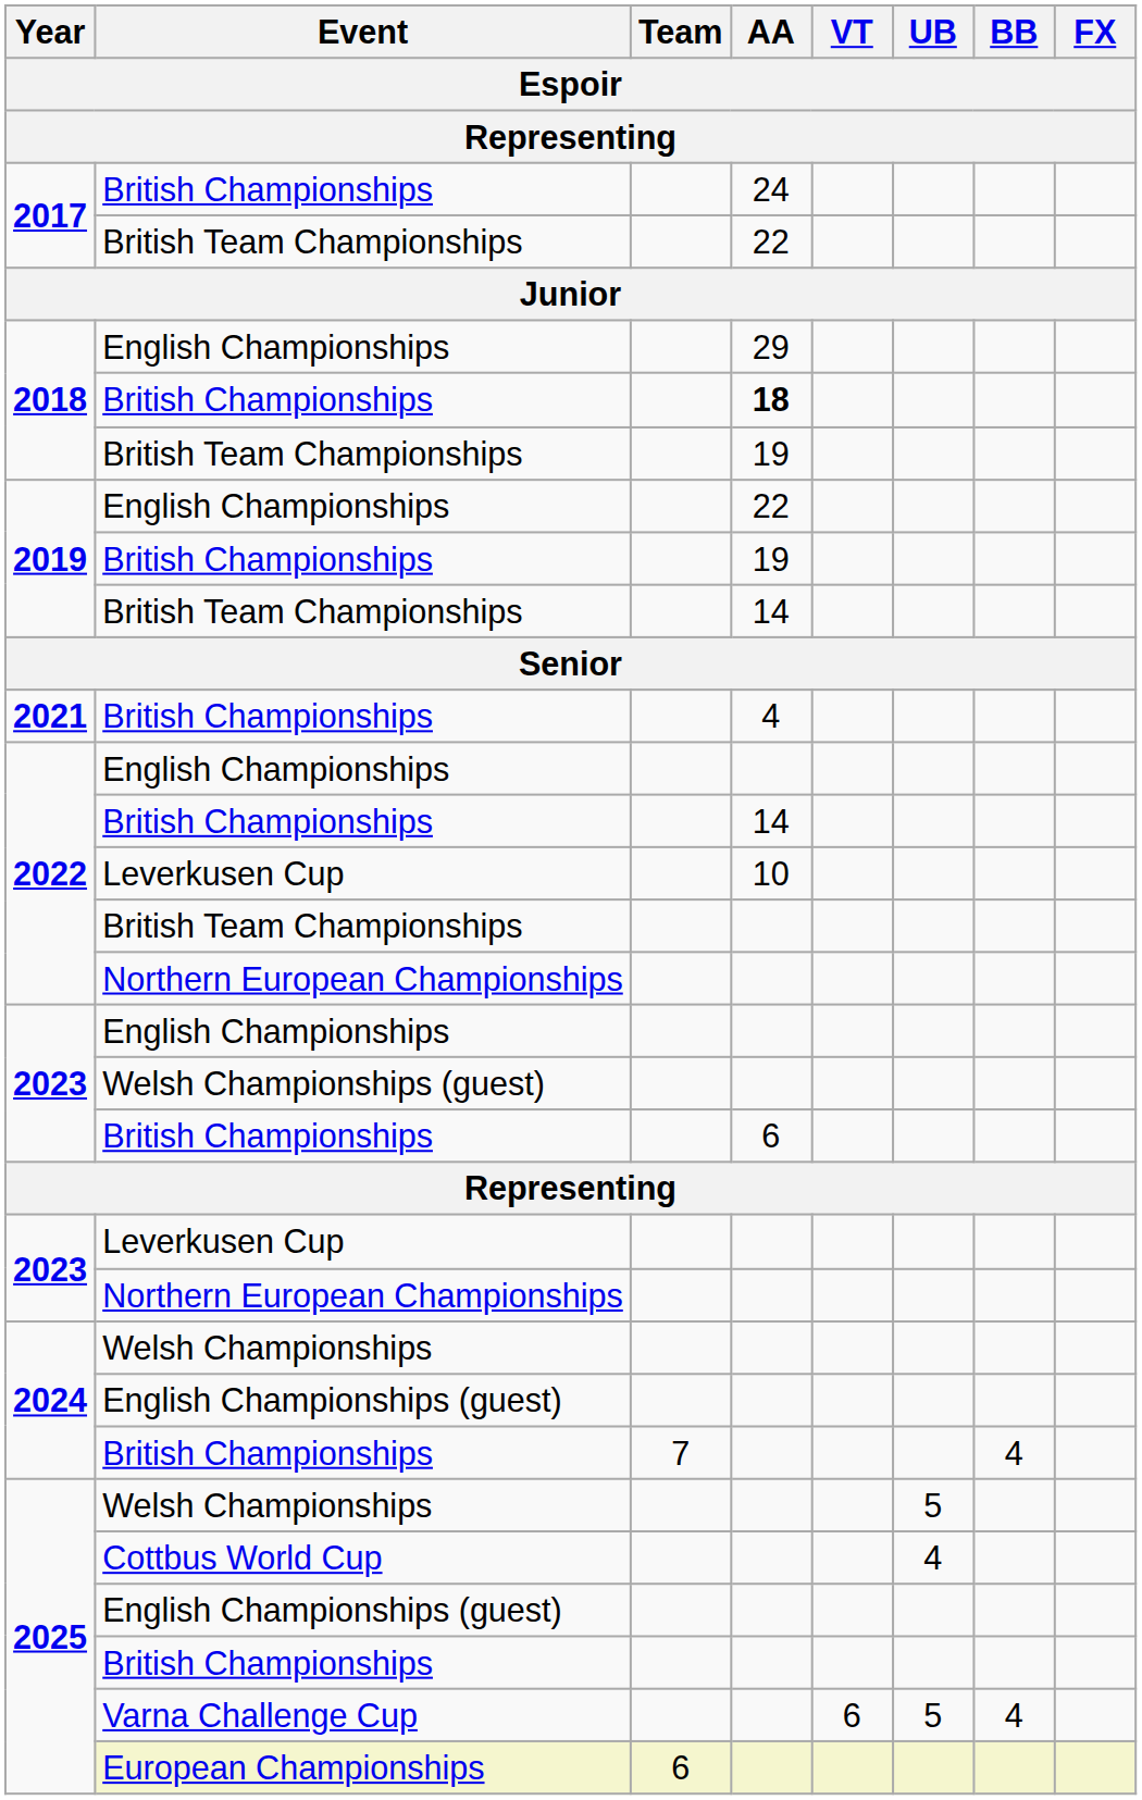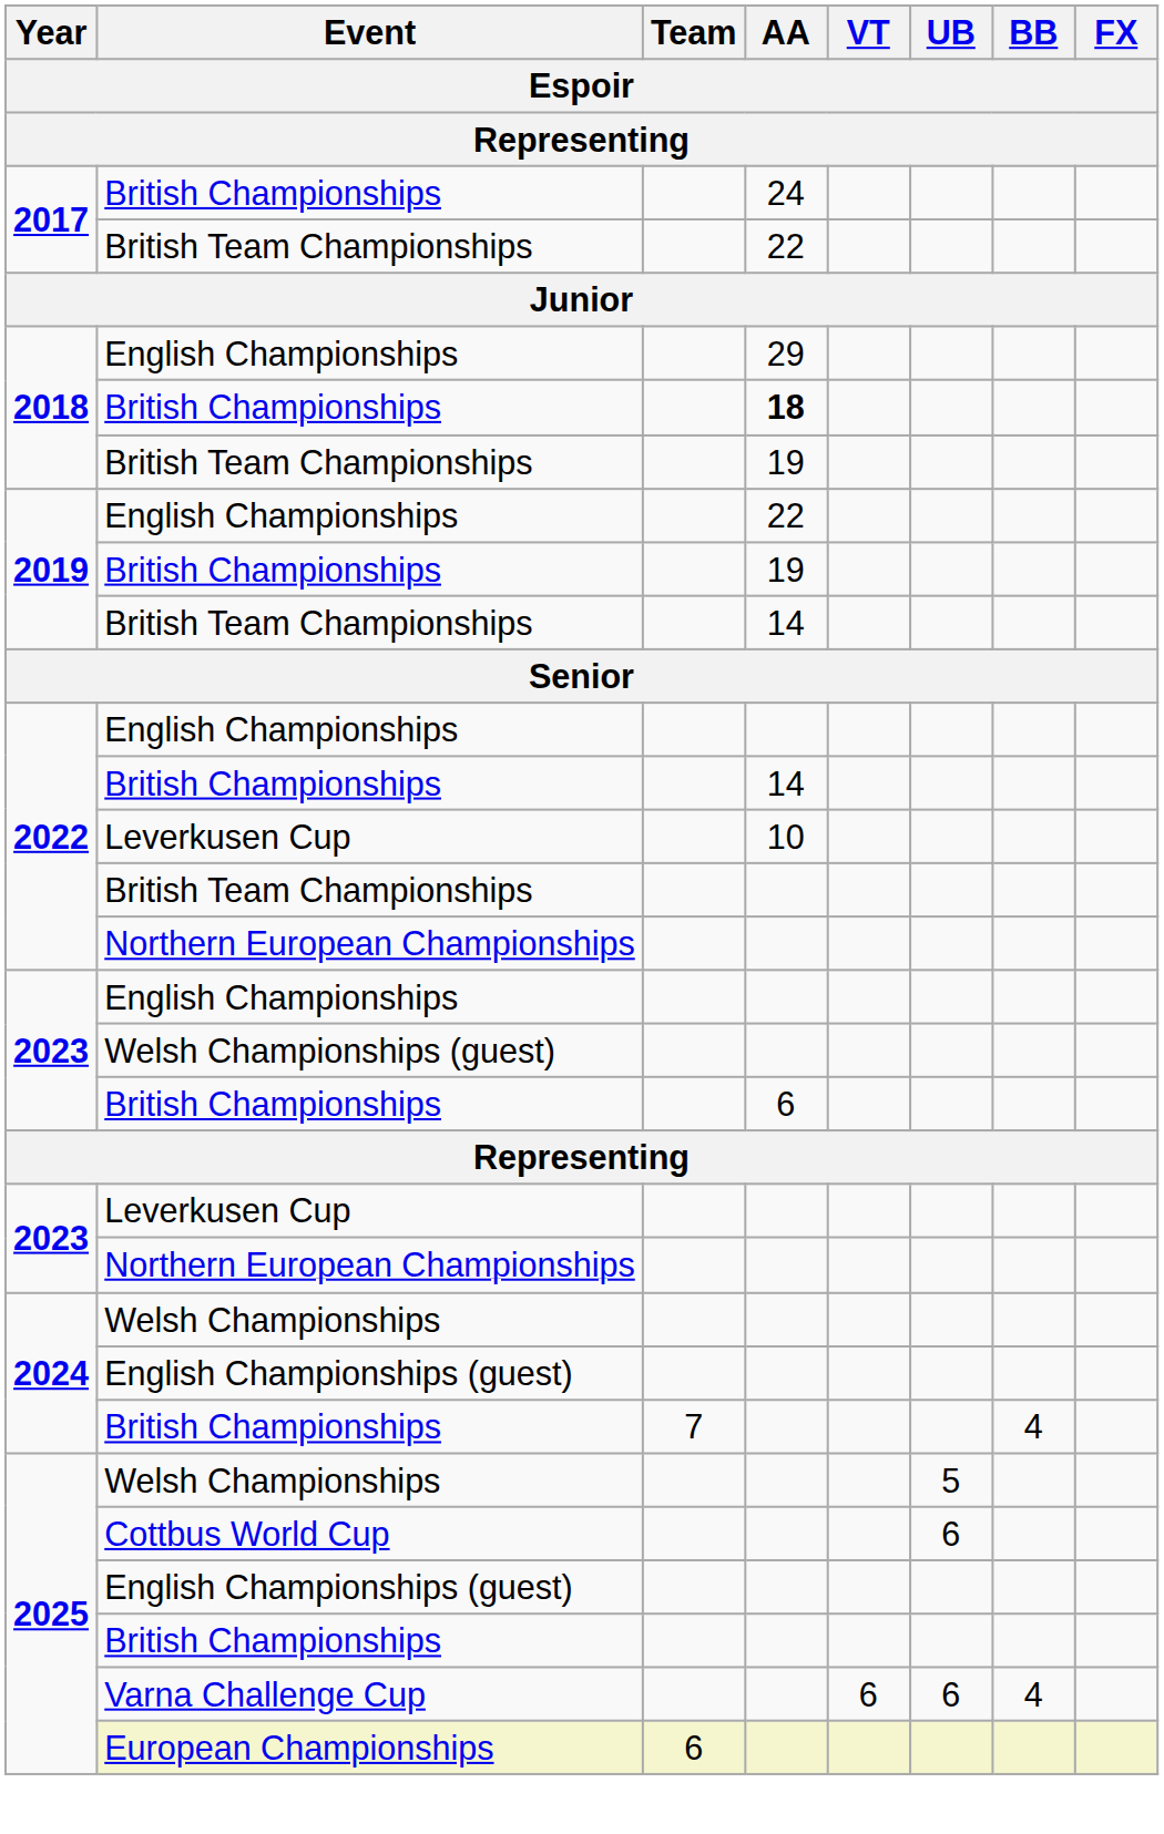- row: 2021 | British Championships | 4
Cottbus World Cup | UB: 4 -> 6
Varna Challenge Cup | UB: 5 -> 6
